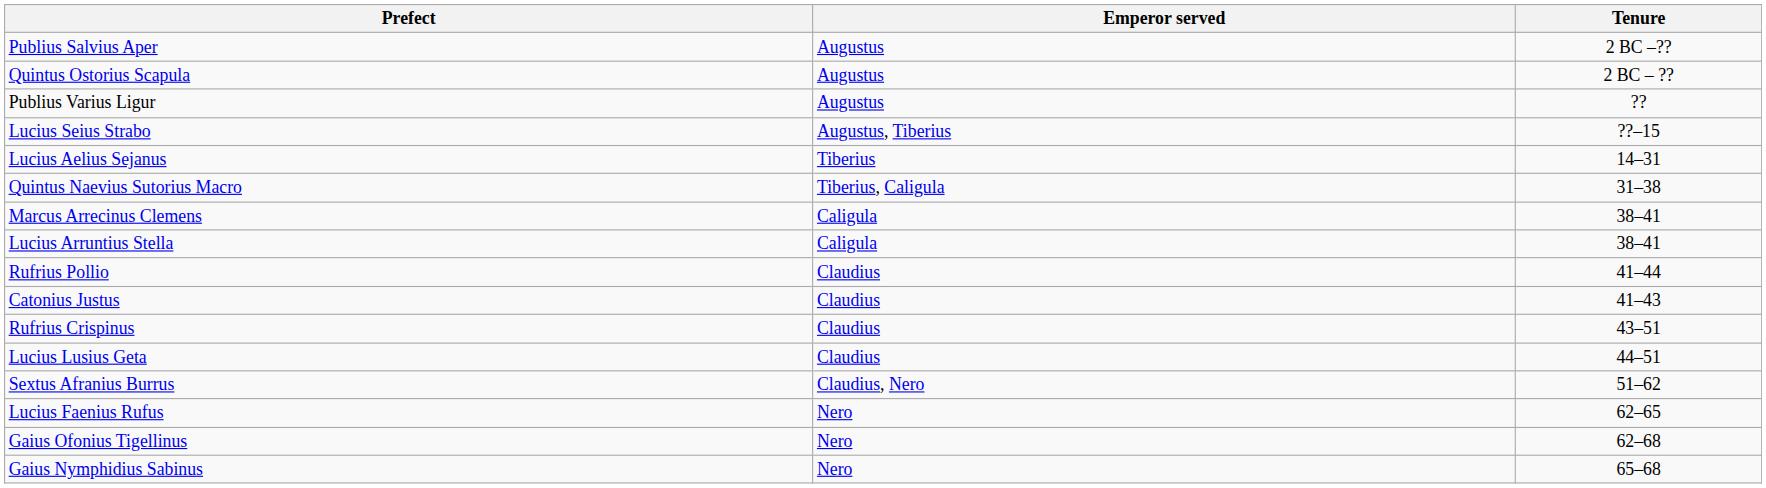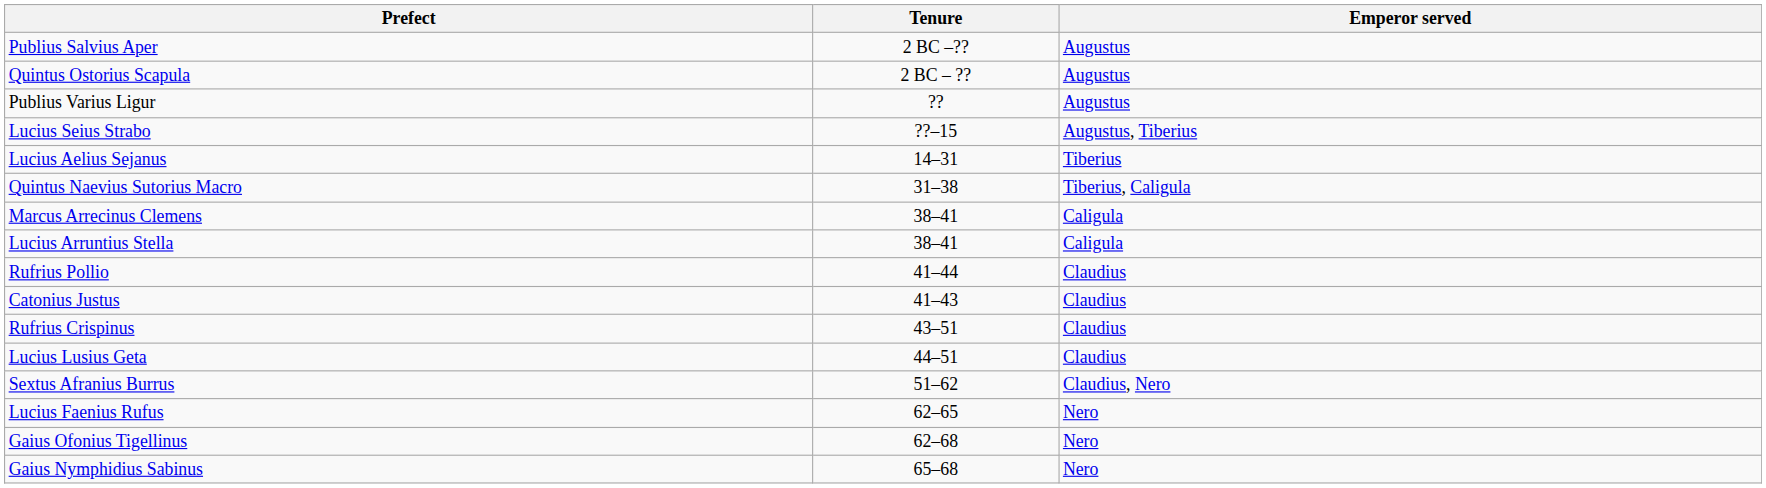columns swapped: Tenure <-> Emperor served
